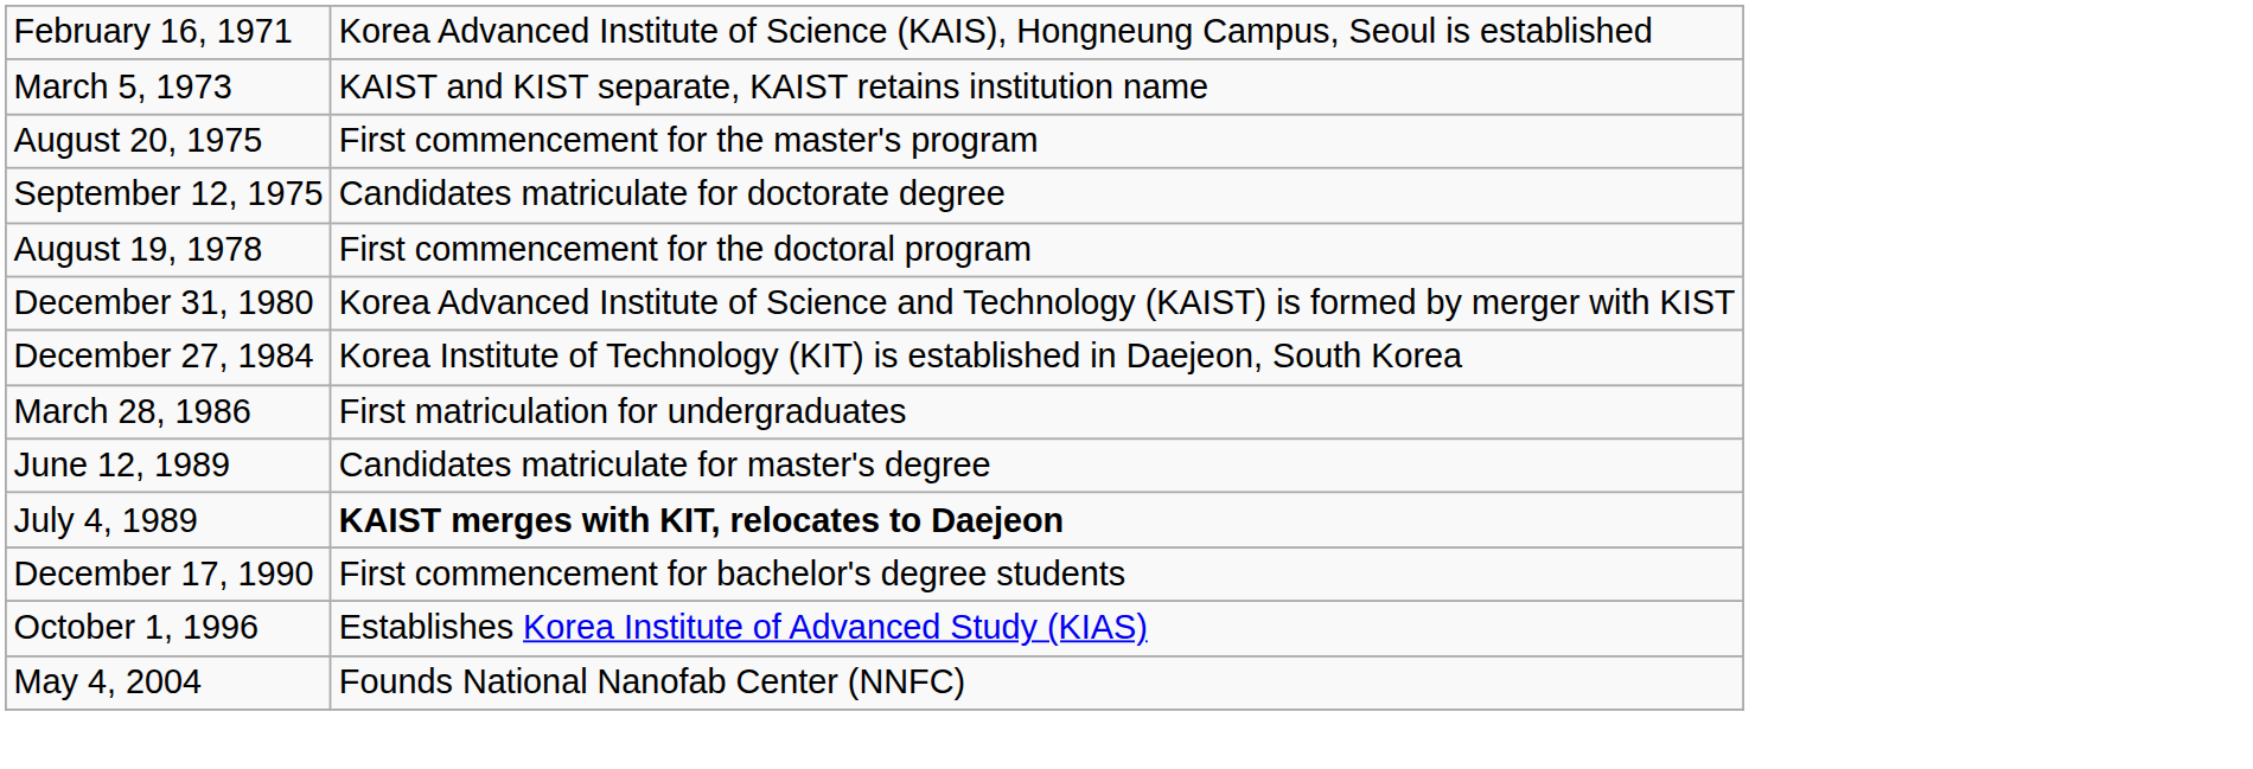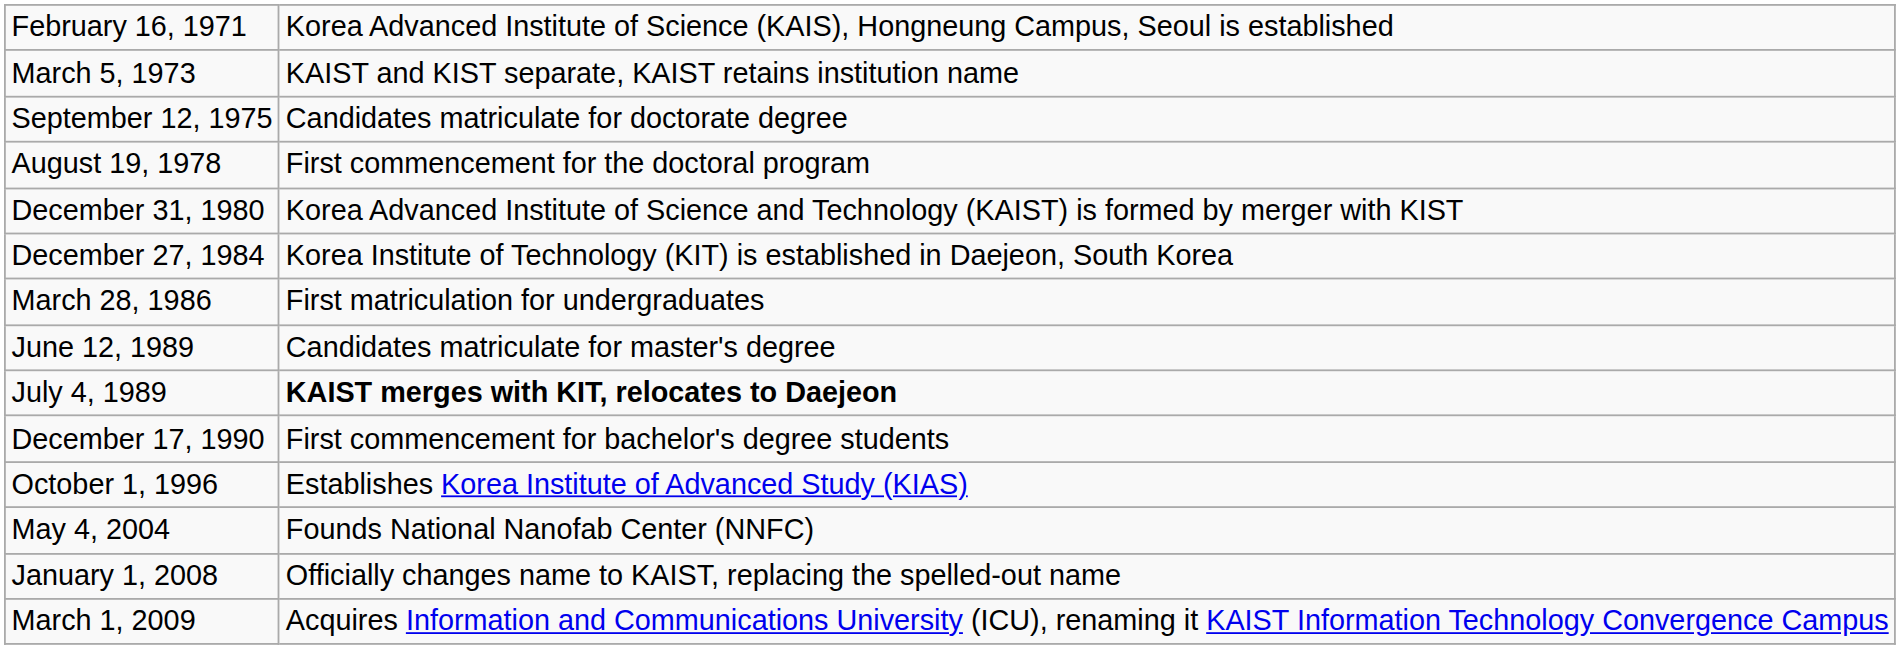- row: August 20, 1975 | First commencement for the master's program
+ row: January 1, 2008 | Officially changes name to KAIST, replacing the spelled-out name
+ row: March 1, 2009 | Acquires Information and Communications University (ICU), renaming it KAIST Information Technology Convergence Campus
